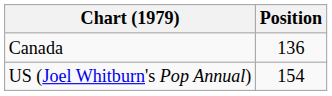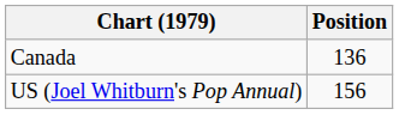US (Joel Whitburn's Pop Annual) | Position: 154 -> 156
